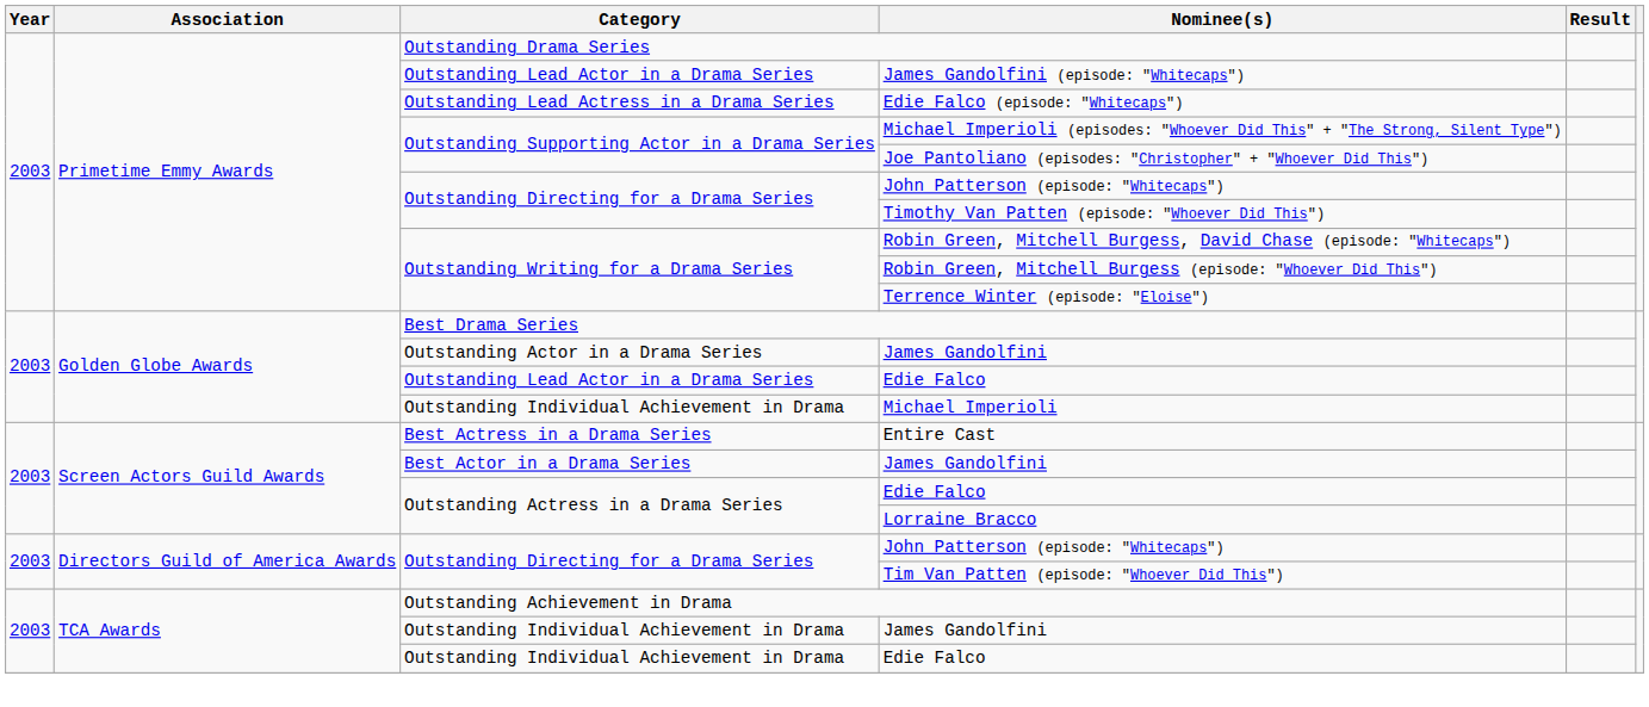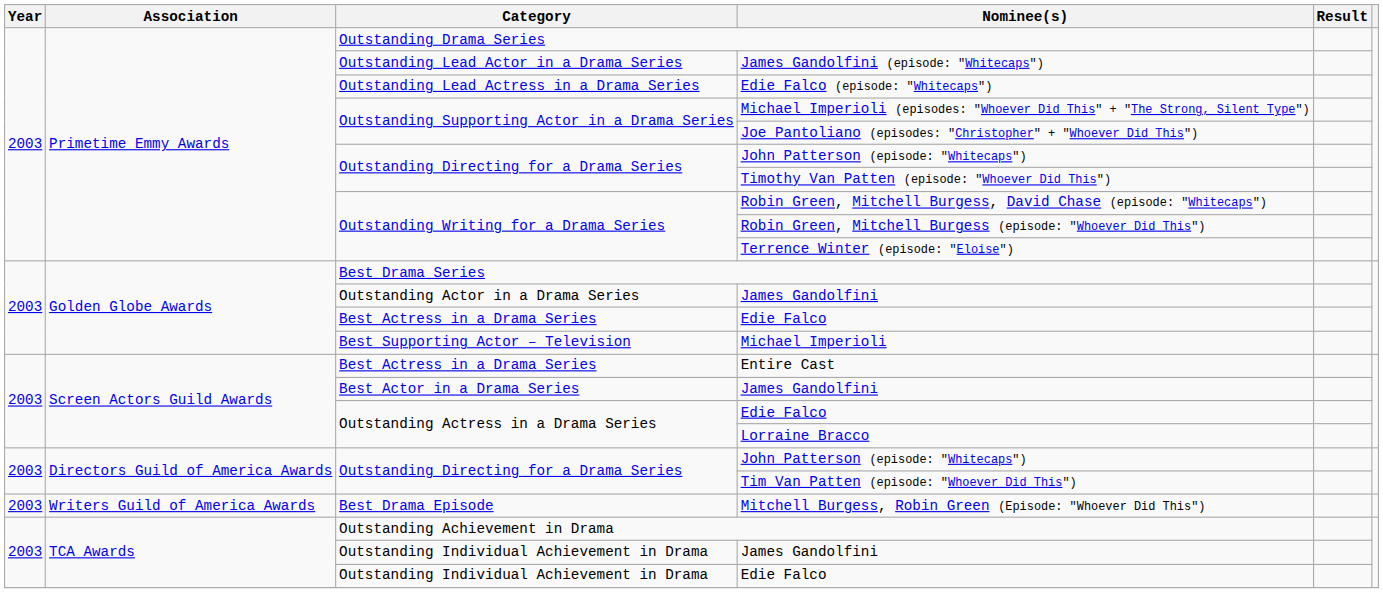Golden Globe Awards / Edie Falco | Category: Outstanding Lead Actor in a Drama Series -> Best Actress in a Drama Series
Michael Imperioli | Category: Outstanding Individual Achievement in Drama -> Best Supporting Actor – Television
+ row: 2003 | Writers Guild of America Awards | Best Drama Episode | Mitchell Burgess, Robin Green (Episode: "Whoever Did This")
